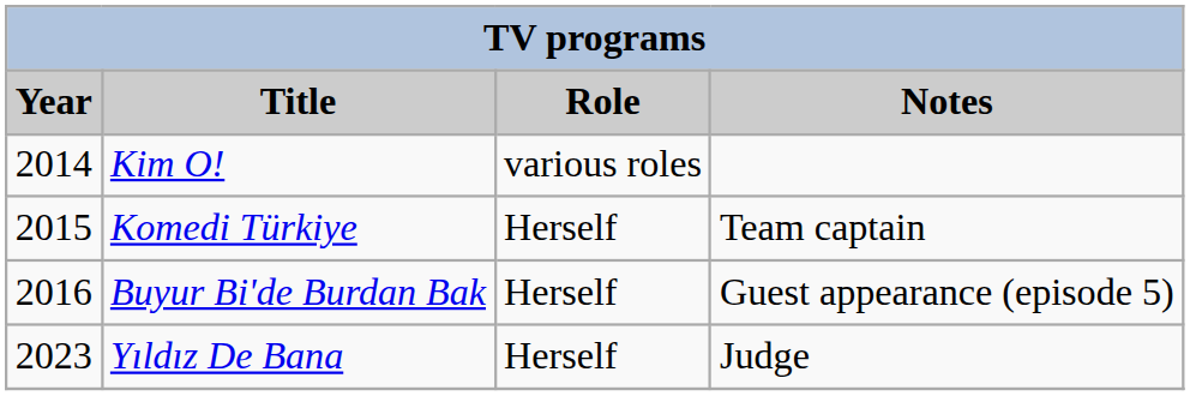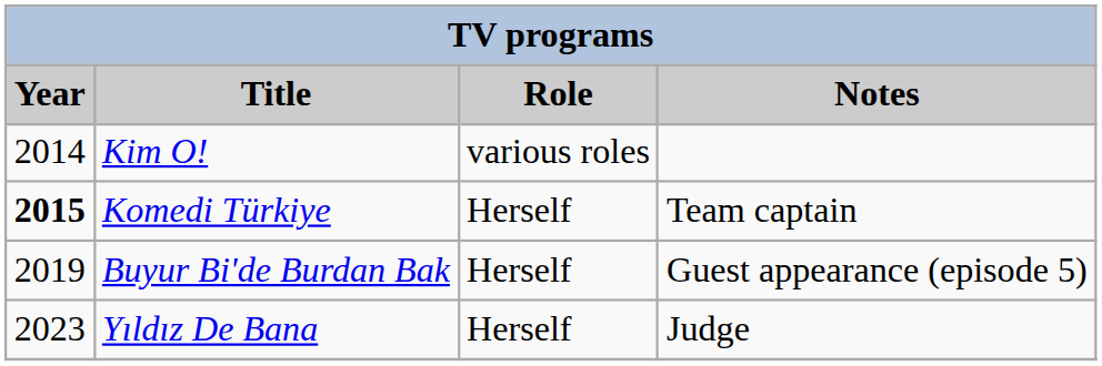Komedi Türkiye | Year: normal -> bold
Buyur Bi'de Burdan Bak | Year: 2016 -> 2019
